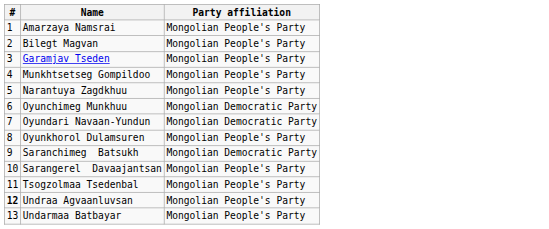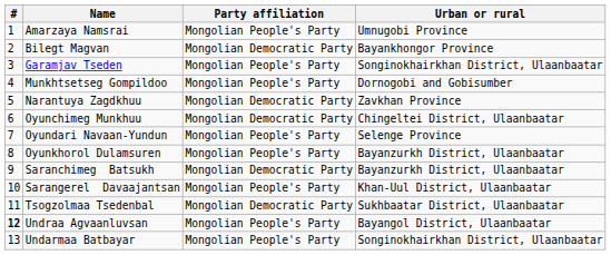+ column: Urban or rural | Umnugobi Province | Bayankhongor Province | Songinokhairkhan District, Ulaanbaatar | Dornogobi and Gobisumber | Zavkhan Province | Chingeltei District, Ulaanbaatar | Selenge Province | Bayanzurkh District, Ulaanbaatar | Bayanzurkh District, Ulaanbaatar | Khan-Uul District, Ulaanbaatar | Sukhbaatar District, Ulaanbaatar | Bayangol District, Ulaanbaatar | Songinokhairkhan District, Ulaanbaatar
Bilegt Magvan | Party affiliation: Mongolian People's Party -> Mongolian Democratic Party
Narantuya Zagdkhuu | Party affiliation: Mongolian People's Party -> Mongolian Democratic Party
Oyundari Navaan-Yundun | Party affiliation: Mongolian Democratic Party -> Mongolian People's Party
Tsogzolmaa Tsedenbal | Party affiliation: Mongolian People's Party -> Mongolian Democratic Party
